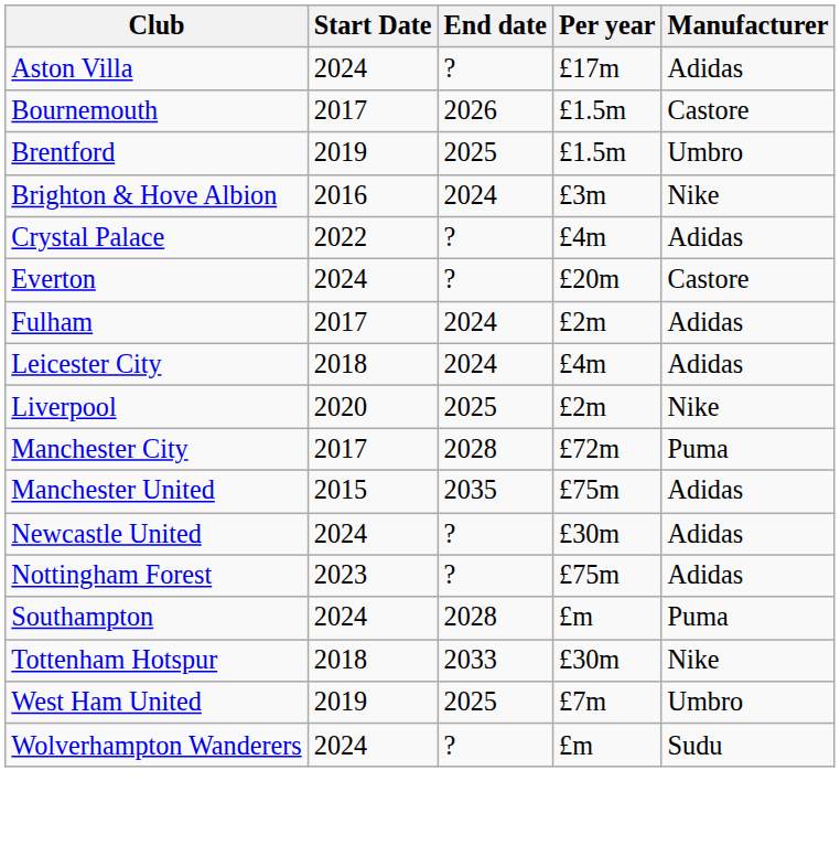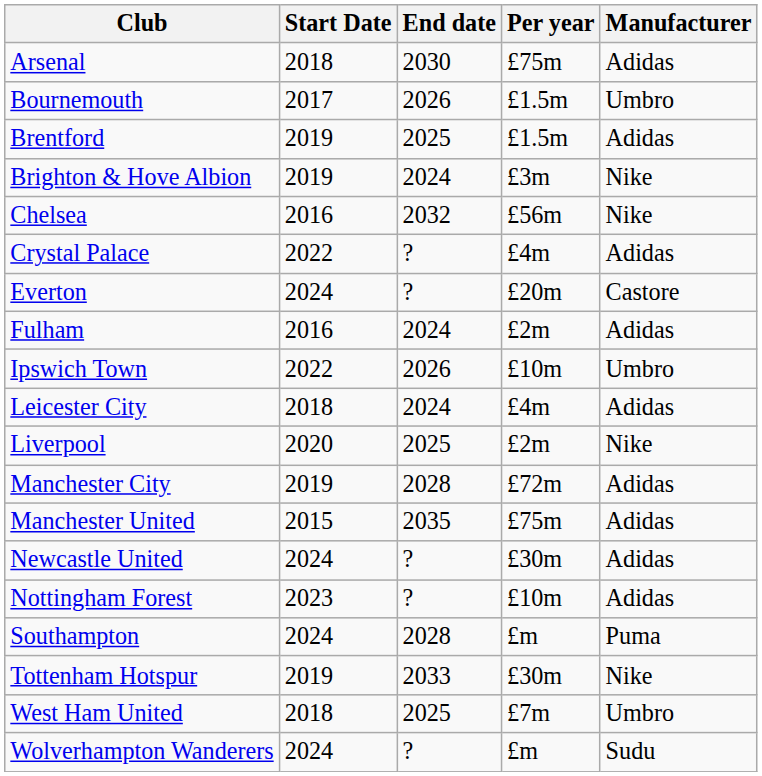+ row: Arsenal | 2018 | 2030 | £75m | Adidas
- row: Aston Villa | 2024 | ? | £17m | Adidas
Bournemouth | Manufacturer: Castore -> Umbro
Brentford | Manufacturer: Umbro -> Adidas
Brighton & Hove Albion | Start Date: 2016 -> 2019
+ row: Chelsea | 2016 | 2032 | £56m | Nike
Fulham | Start Date: 2017 -> 2016
+ row: Ipswich Town | 2022 | 2026 | £10m | Umbro
Manchester City | Start Date: 2017 -> 2019
Manchester City | Manufacturer: Puma -> Adidas
Nottingham Forest | Per year: £75m -> £10m
Tottenham Hotspur | Start Date: 2018 -> 2019
West Ham United | Start Date: 2019 -> 2018
